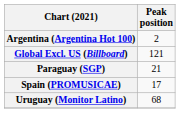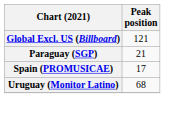- row: Argentina (Argentina Hot 100) | 2
